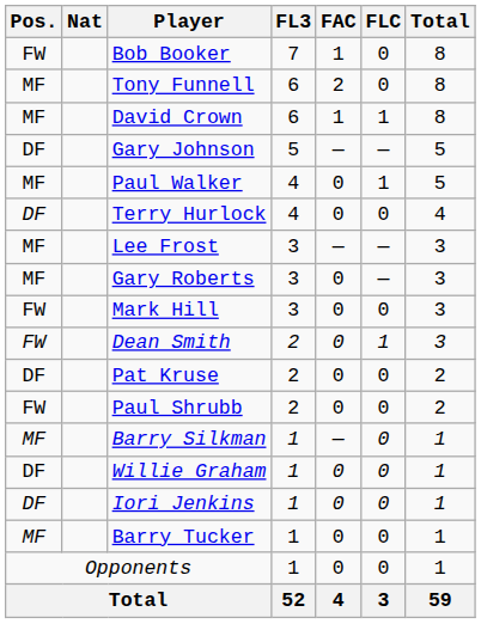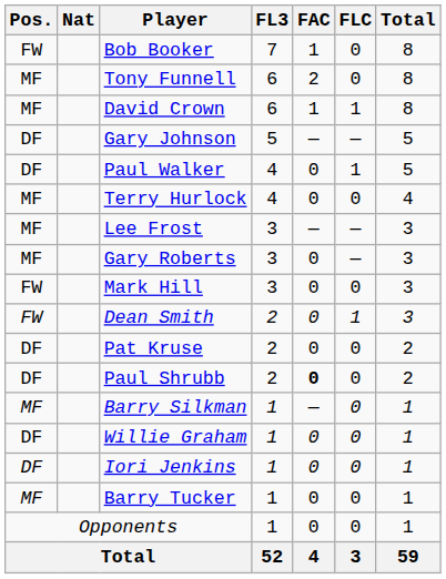Paul Walker | Pos.: MF -> DF
Terry Hurlock | Pos.: DF -> MF
Paul Shrubb | Pos.: FW -> DF
Paul Shrubb | FAC: normal -> bold
